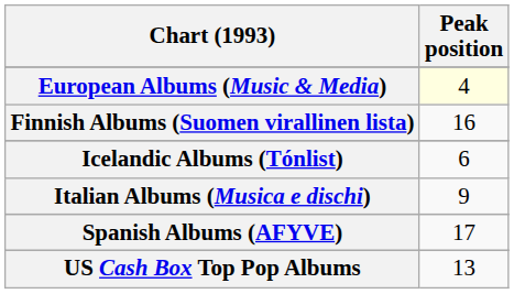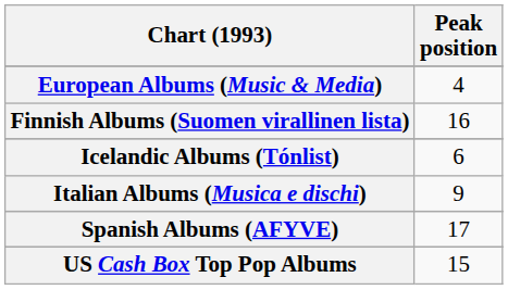European Albums (Music & Media) | Peak position: lightyellow background -> no background
US Cash Box Top Pop Albums | Peak position: 13 -> 15
